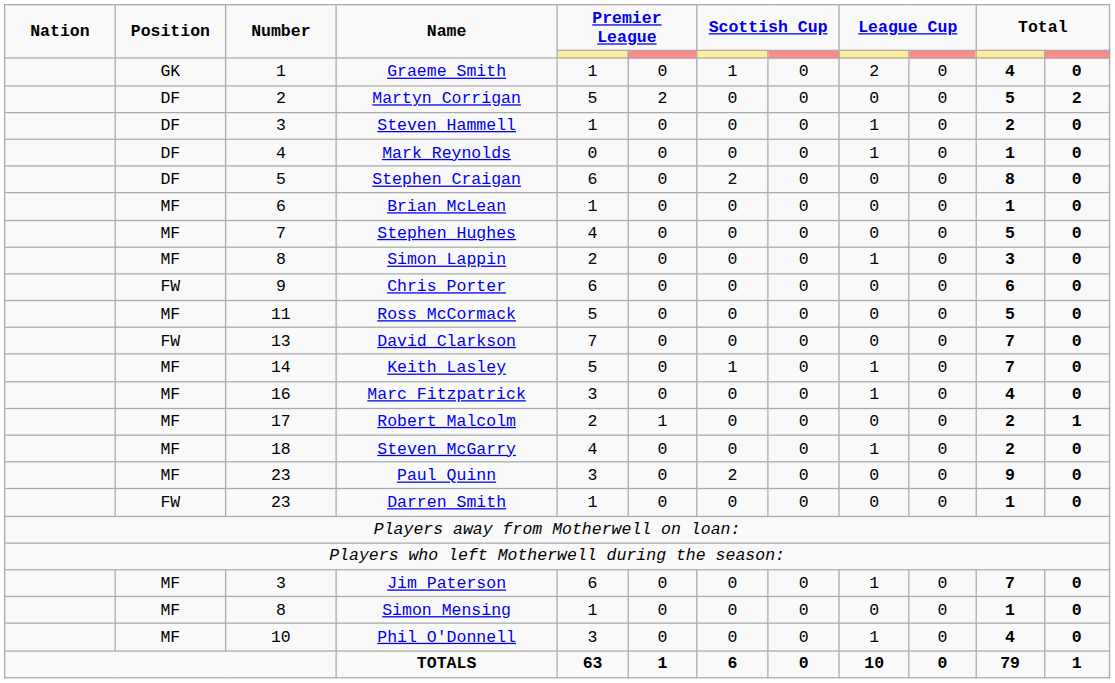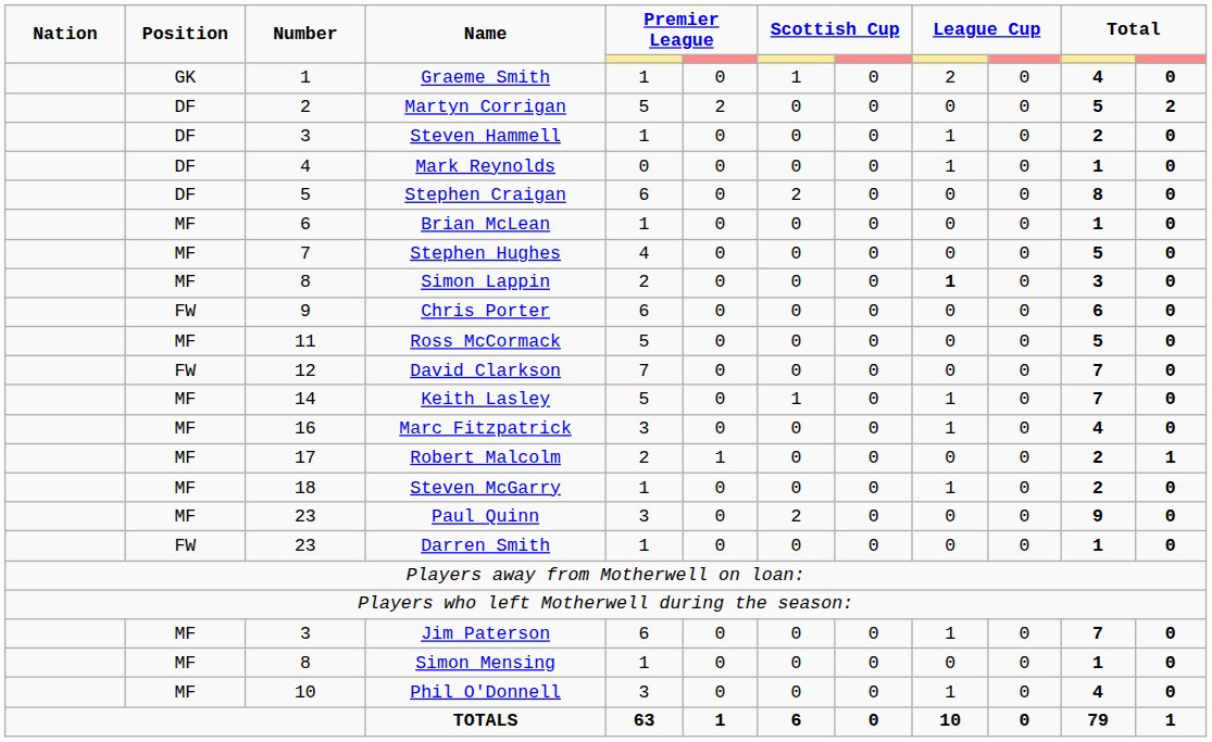Simon Lappin | column 9: normal -> bold
David Clarkson | Number: 13 -> 12
Steven McGarry | column 5: 4 -> 1
